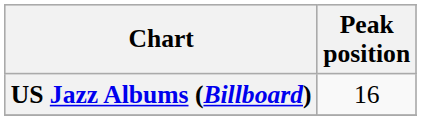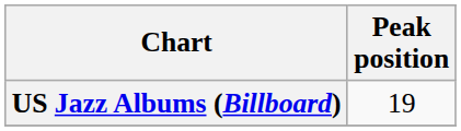US Jazz Albums (Billboard) | Peak position: 16 -> 19
